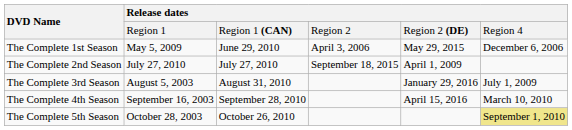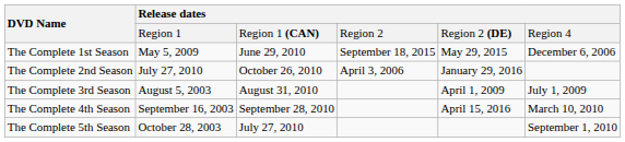The Complete 1st Season | column 4: April 3, 2006 -> September 18, 2015
The Complete 2nd Season | column 3: July 27, 2010 -> October 26, 2010
The Complete 2nd Season | column 4: September 18, 2015 -> April 3, 2006
The Complete 2nd Season | column 5: April 1, 2009 -> January 29, 2016
The Complete 3rd Season | column 5: January 29, 2016 -> April 1, 2009
The Complete 5th Season | column 3: October 26, 2010 -> July 27, 2010
The Complete 5th Season | column 6: khaki background -> no background
